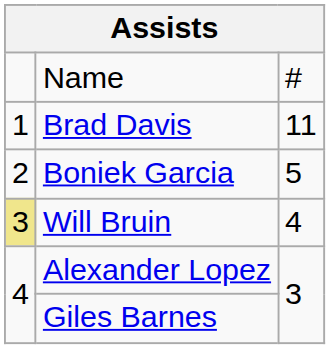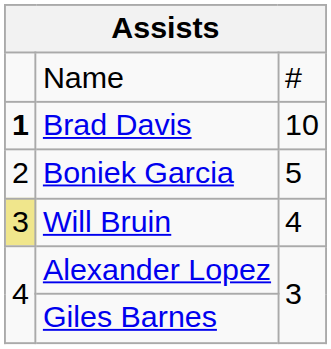Brad Davis | column 1: normal -> bold
Brad Davis | column 3: 11 -> 10
